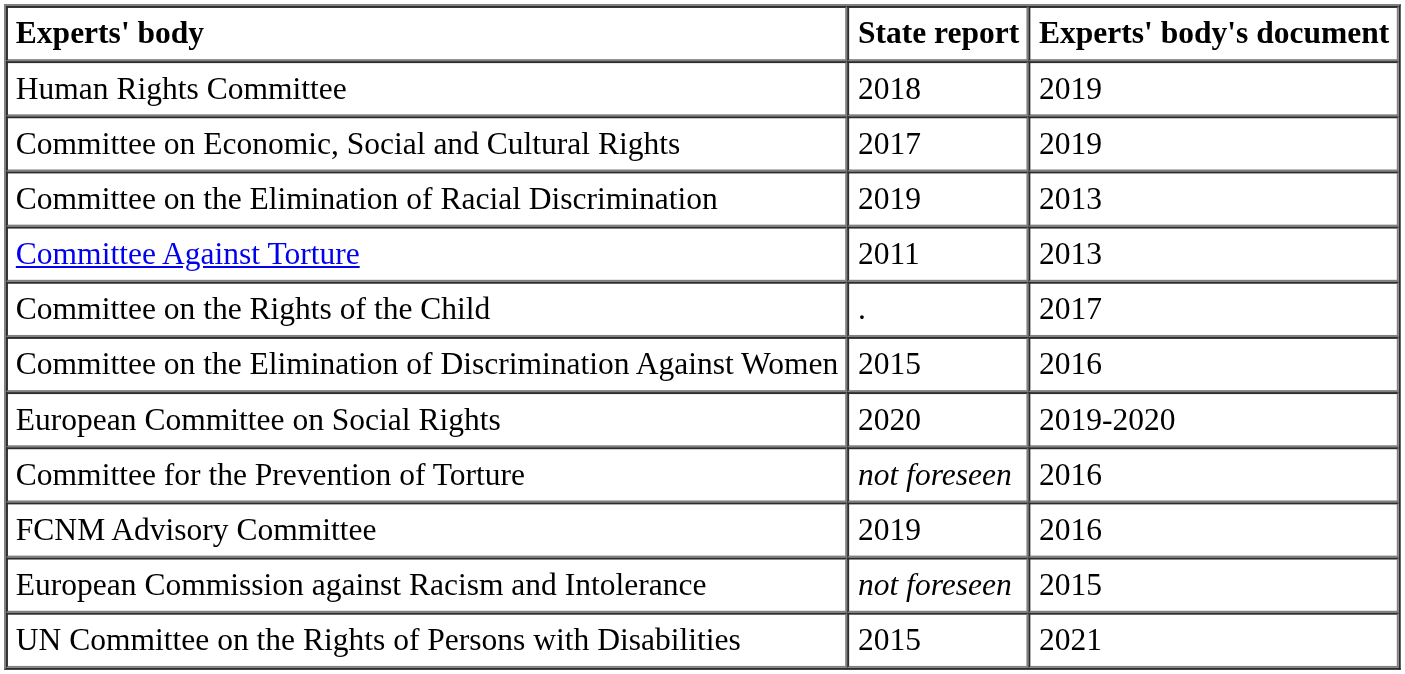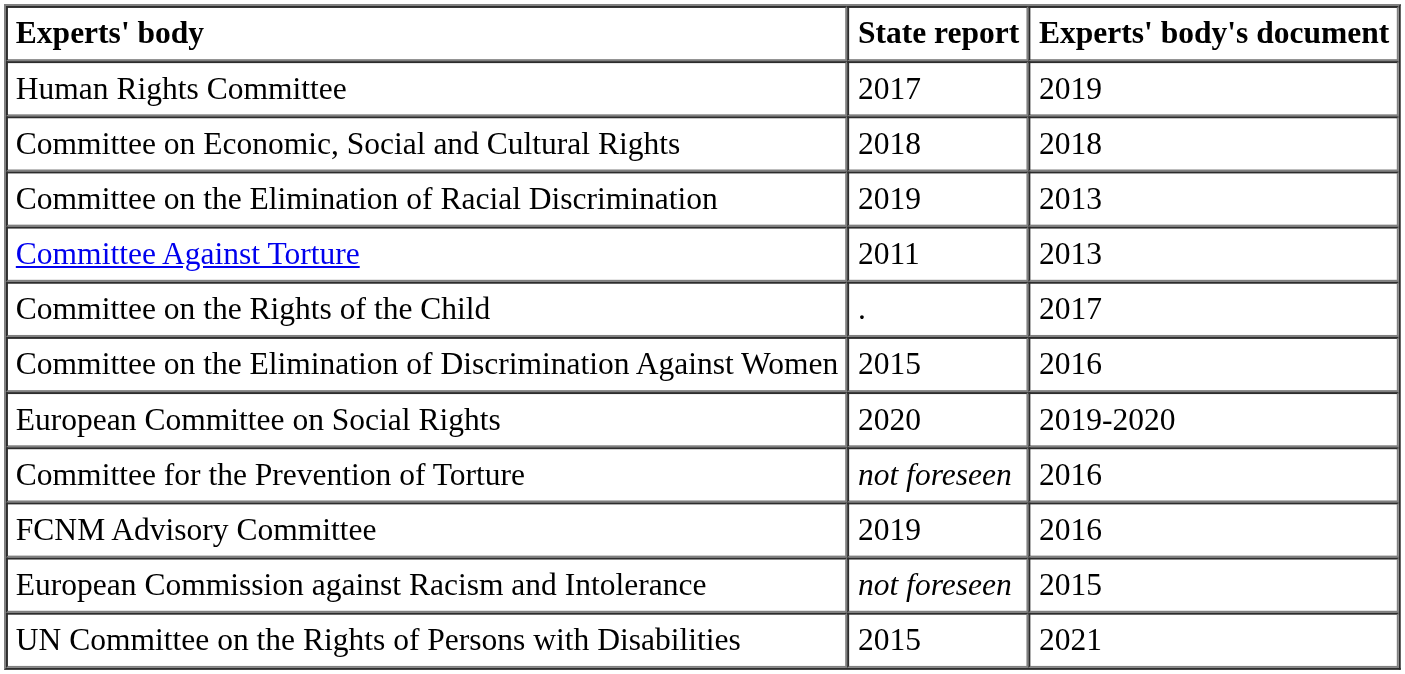Human Rights Committee | State report: 2018 -> 2017
Committee on Economic, Social and Cultural Rights | State report: 2017 -> 2018
Committee on Economic, Social and Cultural Rights | Experts' body's document: 2019 -> 2018
